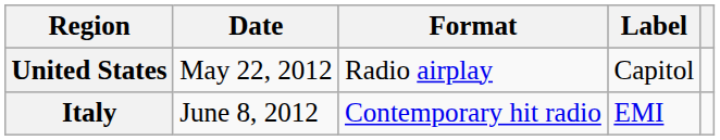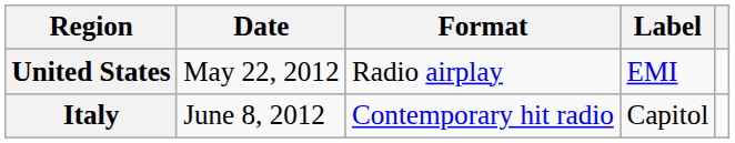United States | Label: Capitol -> EMI
Italy | Label: EMI -> Capitol
